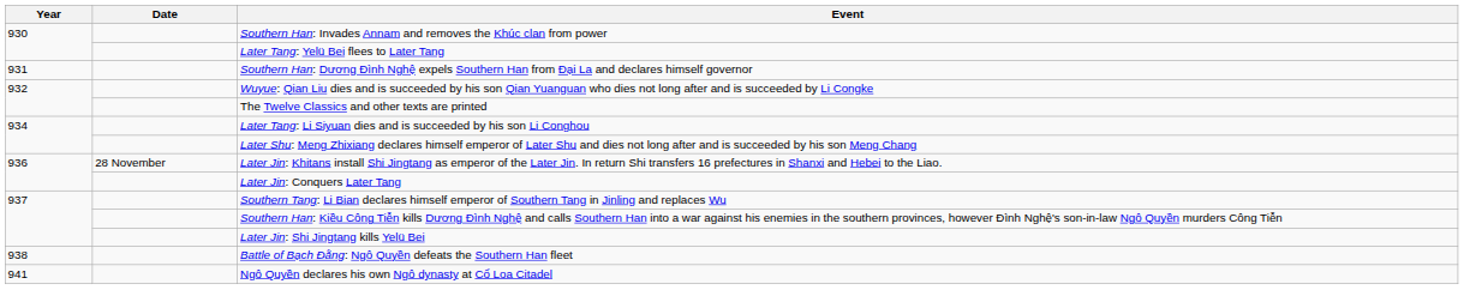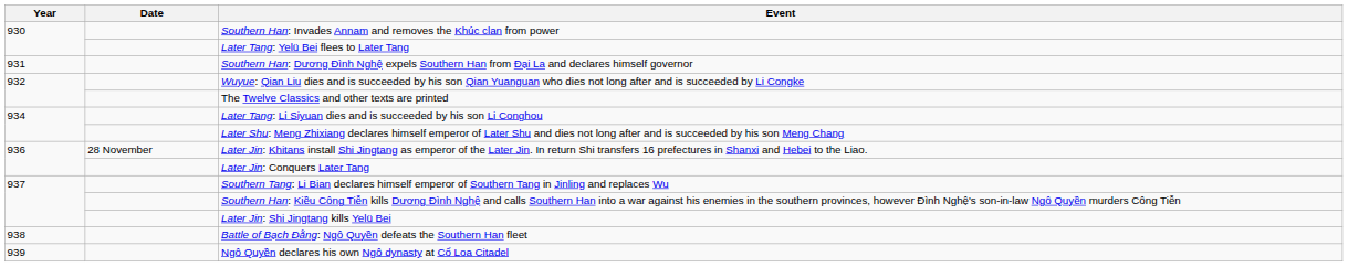Ngô Quyền declares his own Ngô dynasty at Cổ Loa Citadel | Year: 941 -> 939
